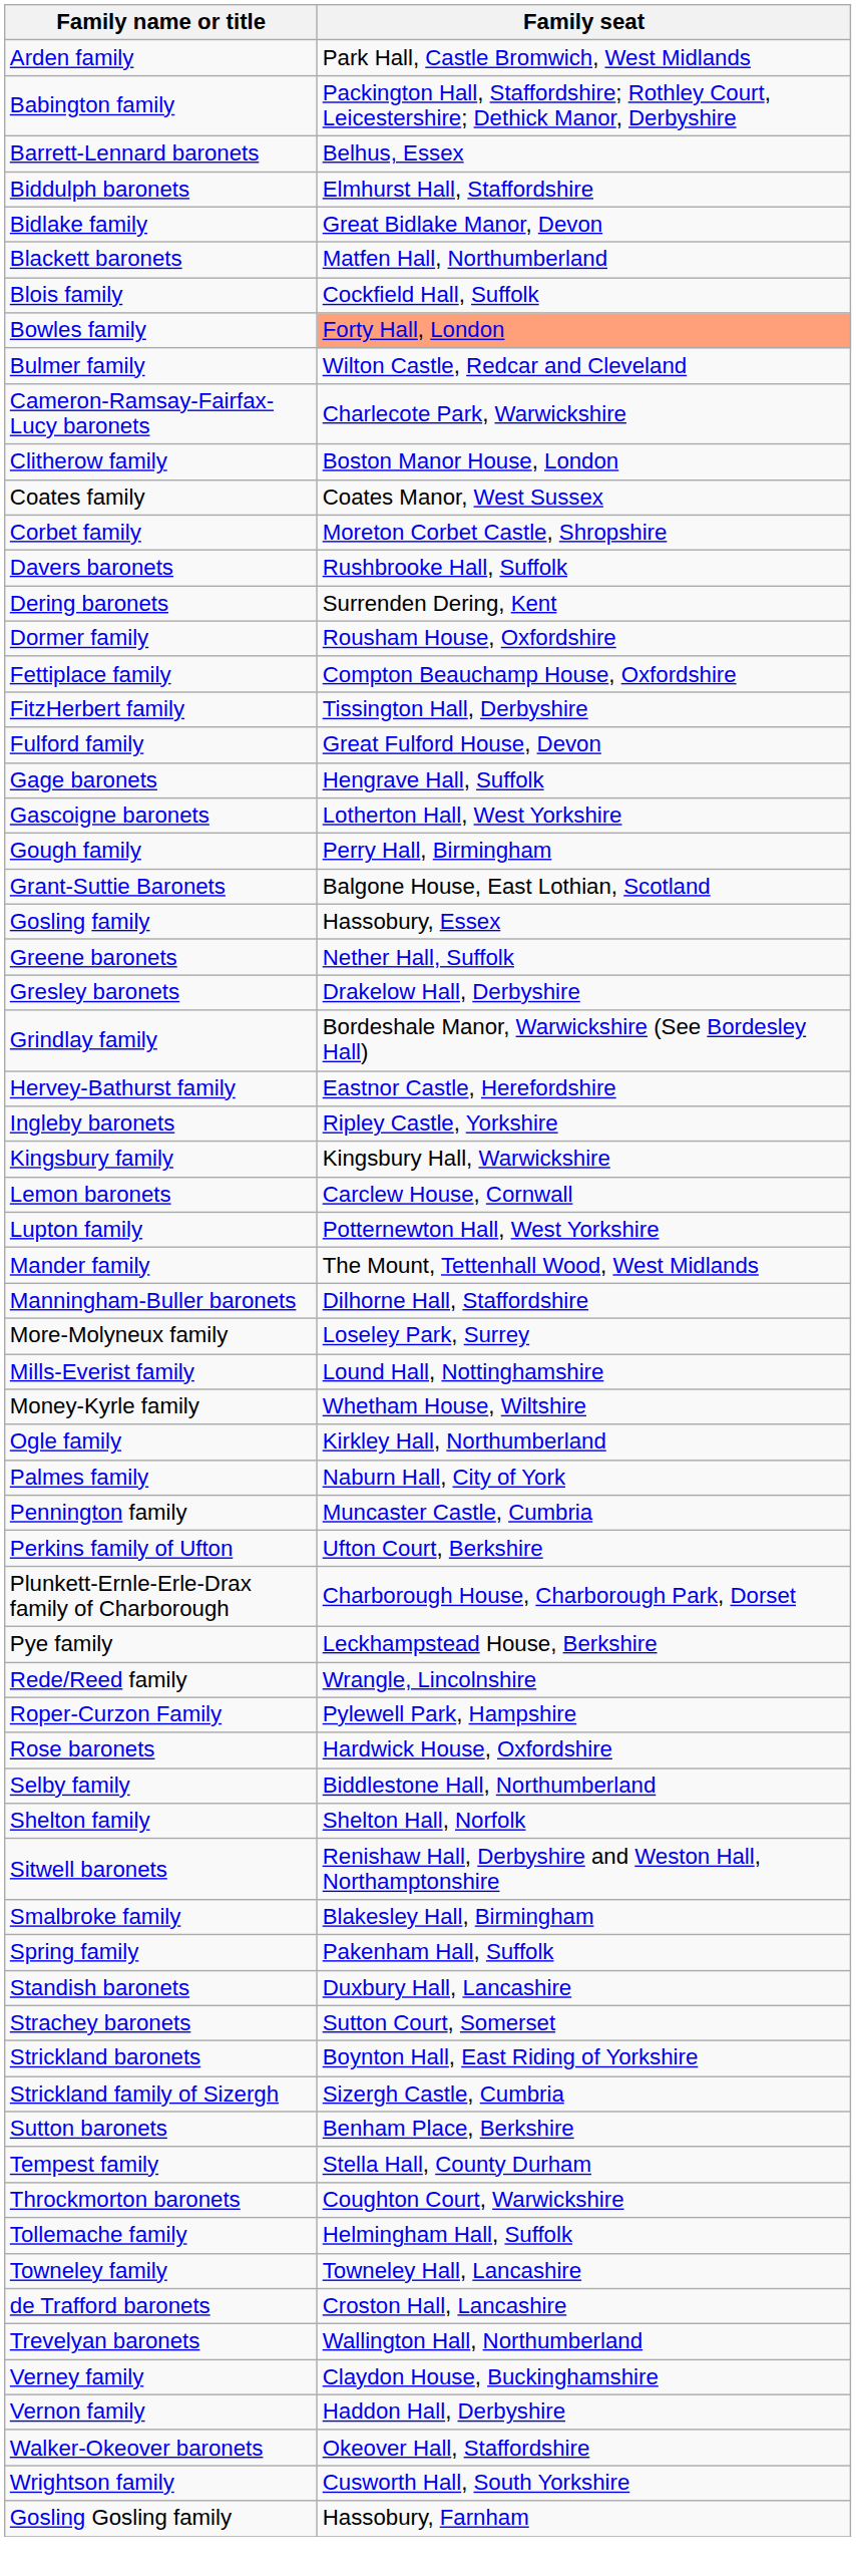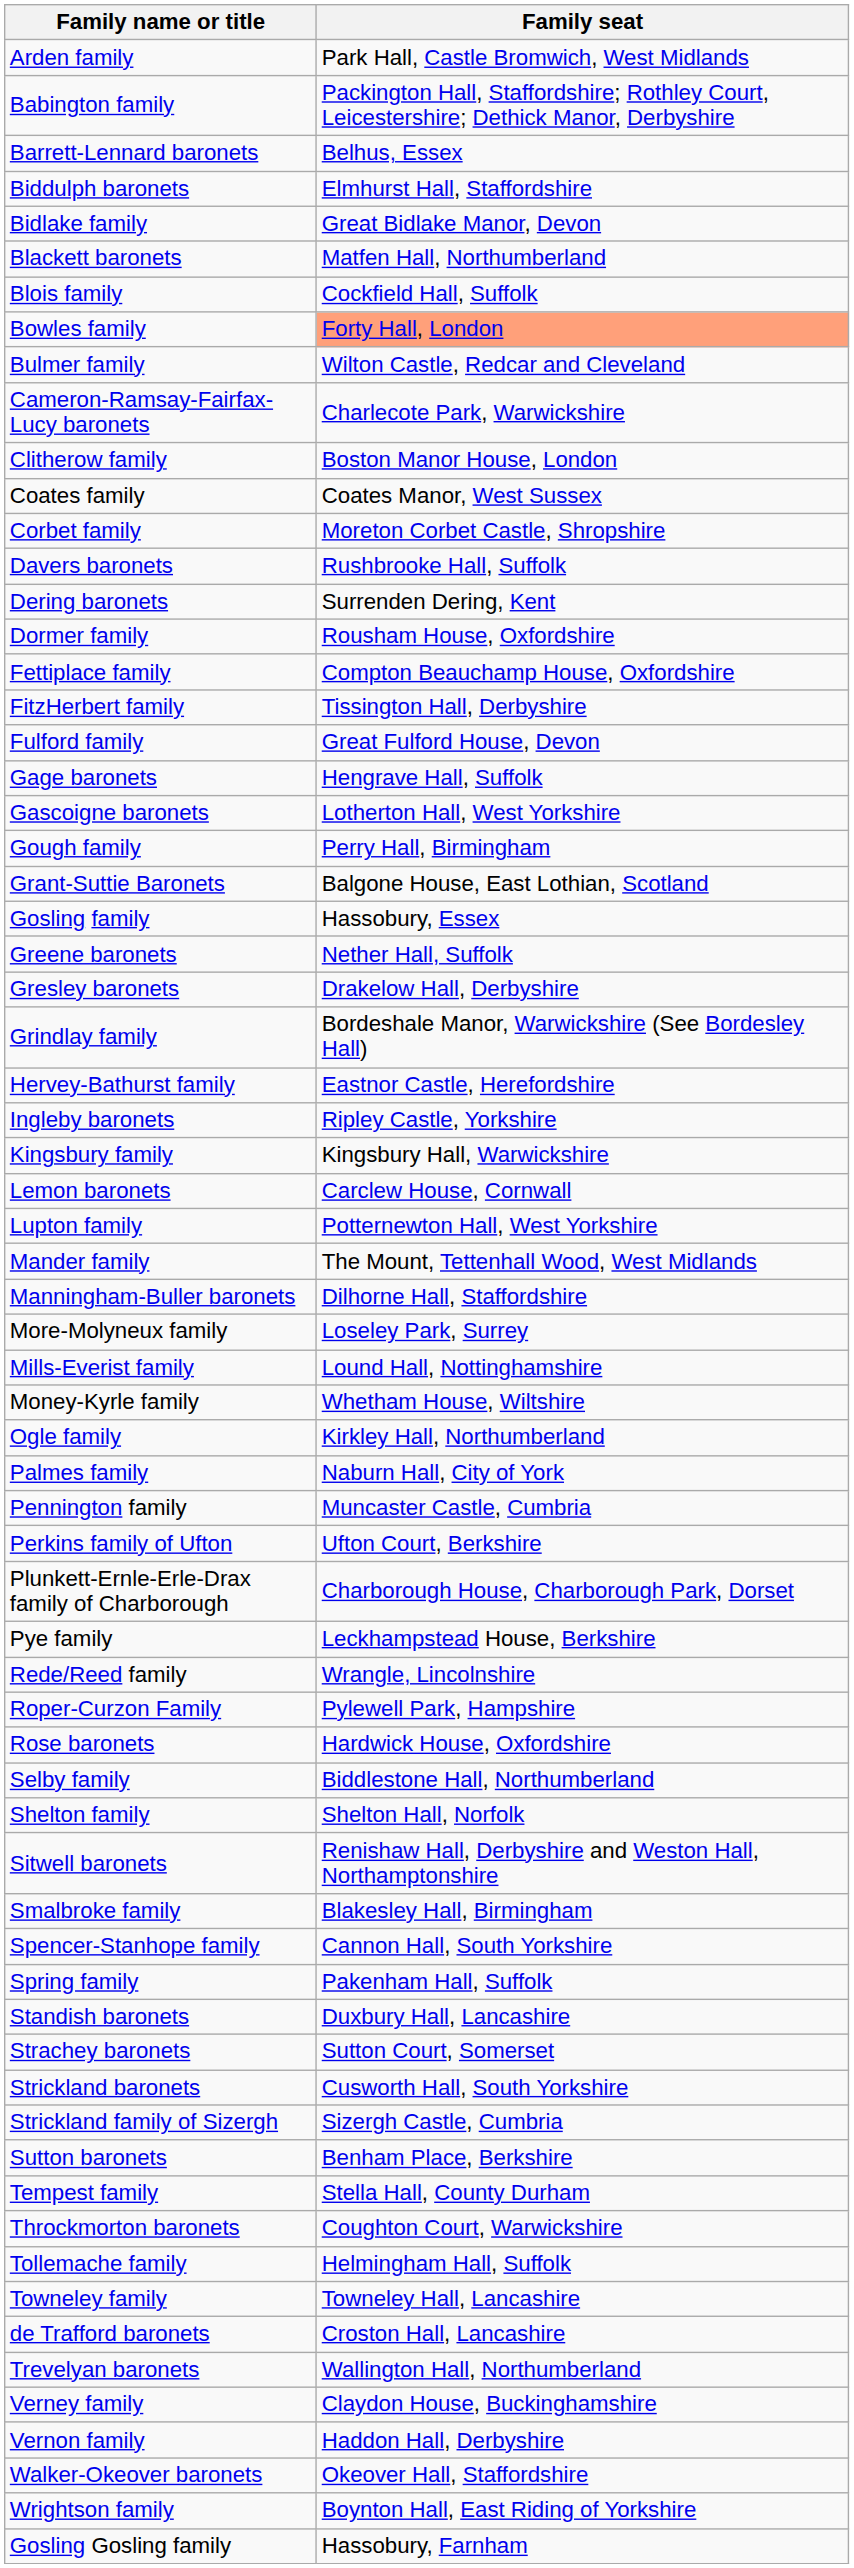+ row: Spencer-Stanhope family | Cannon Hall, South Yorkshire
Strickland baronets | Family seat: Boynton Hall, East Riding of Yorkshire -> Cusworth Hall, South Yorkshire
Wrightson family | Family seat: Cusworth Hall, South Yorkshire -> Boynton Hall, East Riding of Yorkshire
